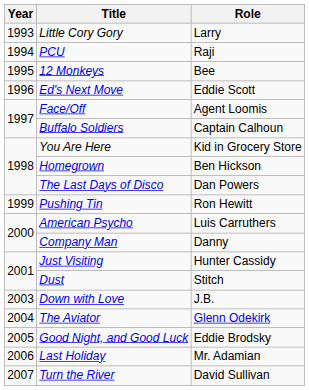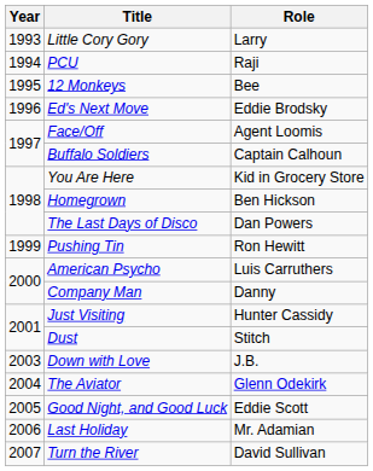Ed's Next Move | Role: Eddie Scott -> Eddie Brodsky
Good Night, and Good Luck | Role: Eddie Brodsky -> Eddie Scott
